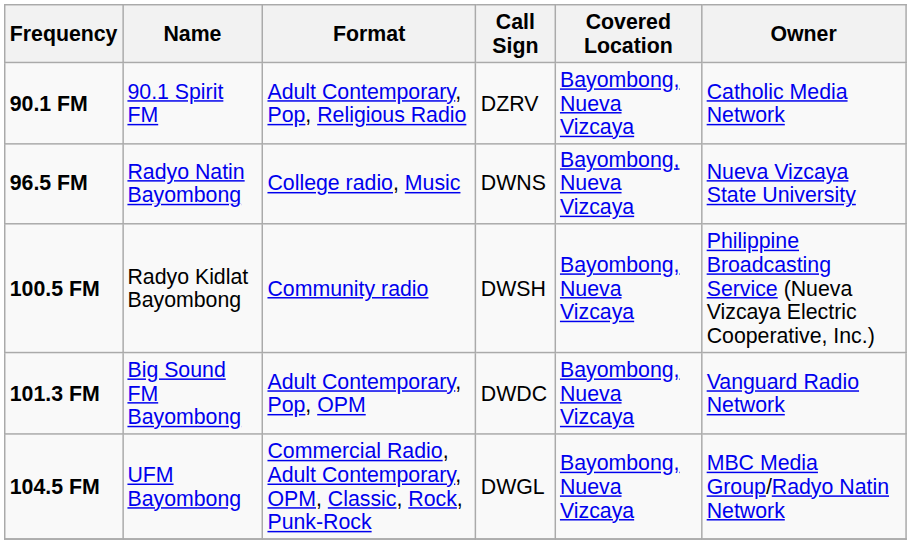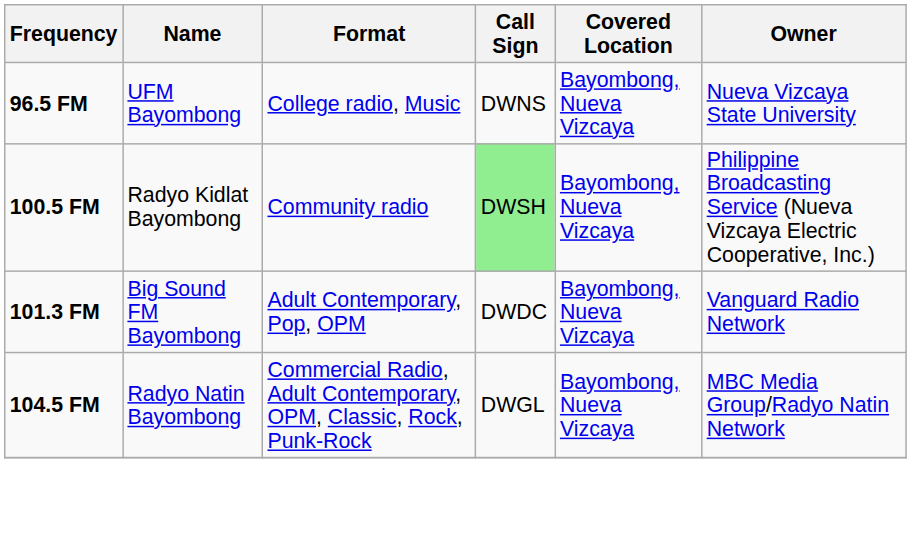- row: 90.1 FM | 90.1 Spirit FM | Adult Contemporary, Pop, Religious Radio | DZRV | Bayombong, Nueva Vizcaya | Catholic Media Network
96.5 FM | Name: Radyo Natin Bayombong -> UFM Bayombong
100.5 FM | Call Sign: no background -> lightgreen background
104.5 FM | Name: UFM Bayombong -> Radyo Natin Bayombong
